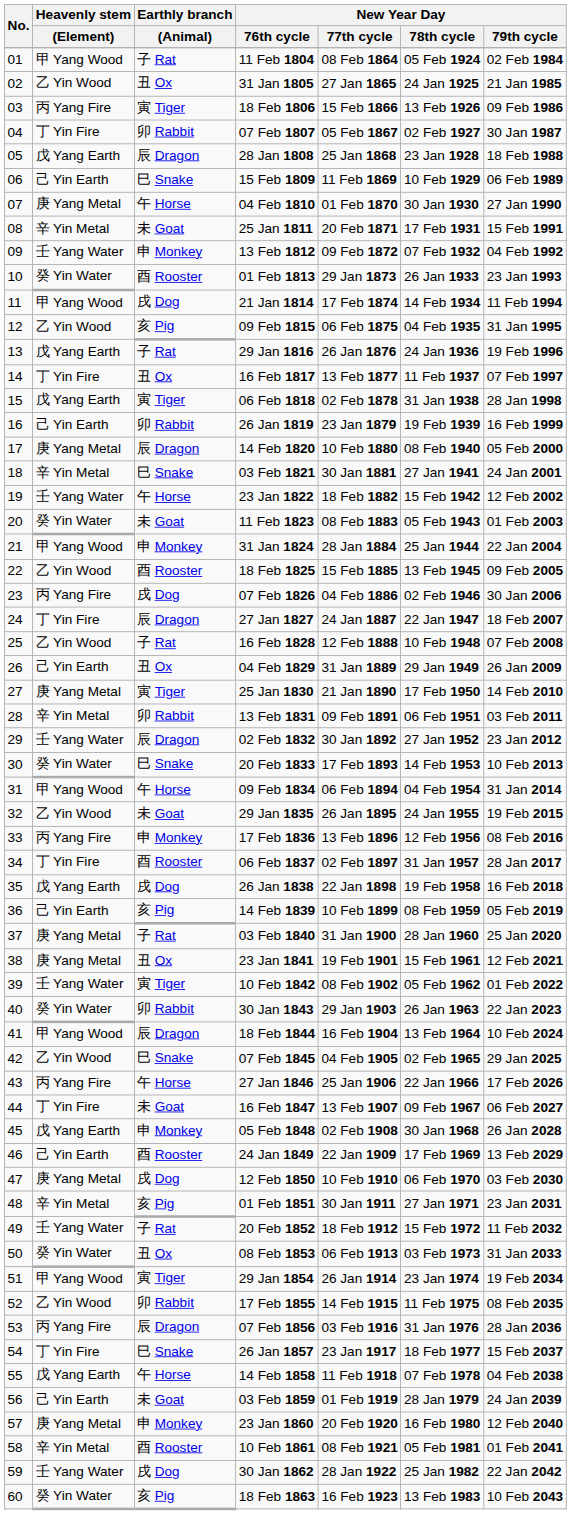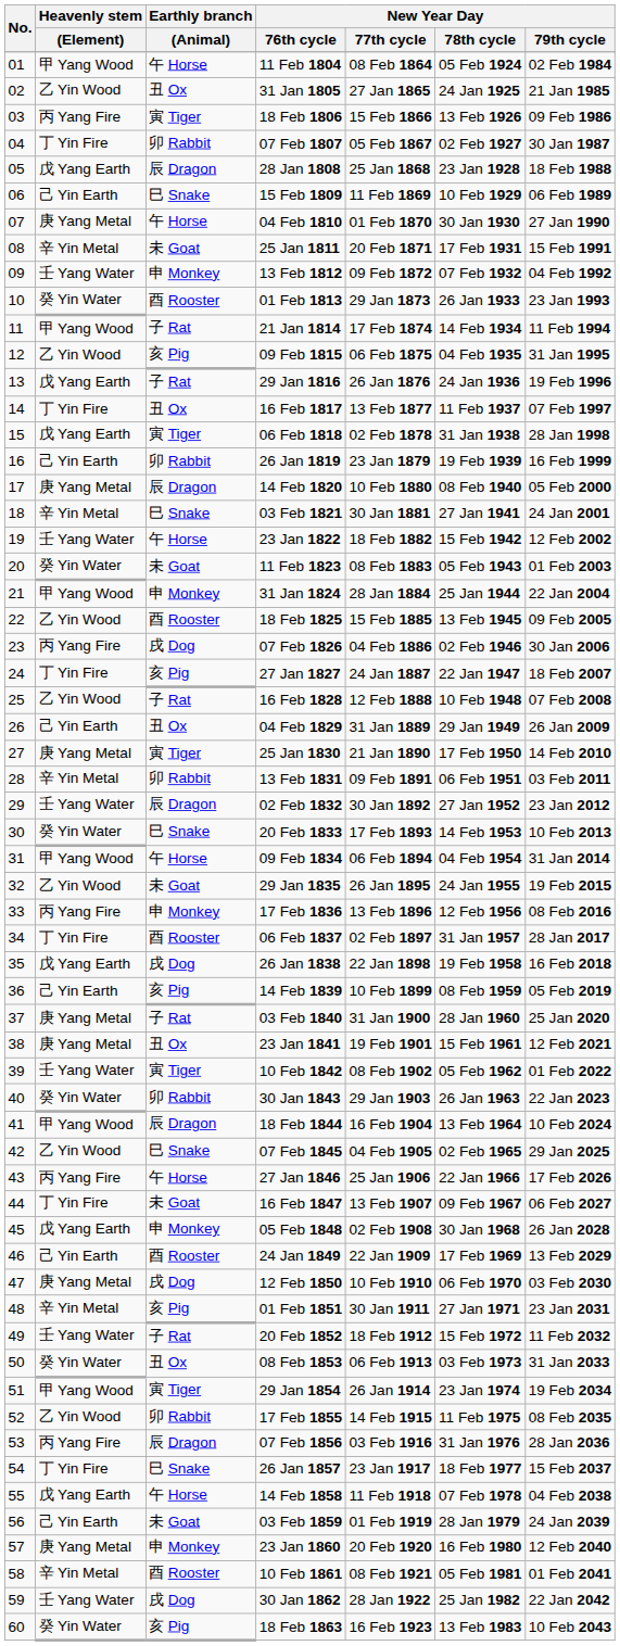11 Feb 1804 | Earthly branch / (Animal): 子 Rat -> 午 Horse
21 Jan 1814 | Earthly branch / (Animal): 戌 Dog -> 子 Rat
27 Jan 1827 | Earthly branch / (Animal): 辰 Dragon -> 亥 Pig
